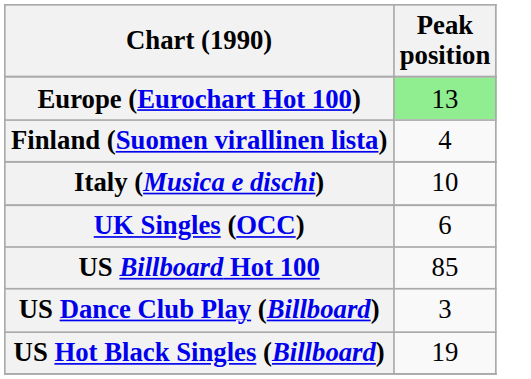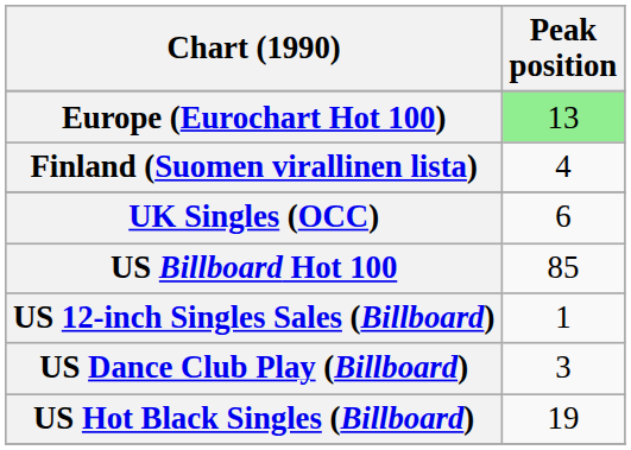- row: Italy (Musica e dischi) | 10
+ row: US 12-inch Singles Sales (Billboard) | 1
